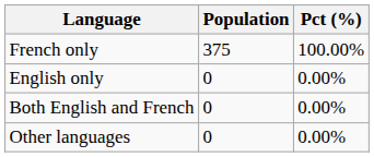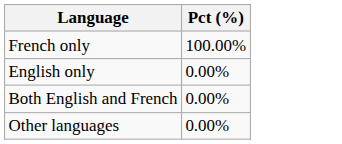- column: Population | 375 | 0 | 0 | 0
